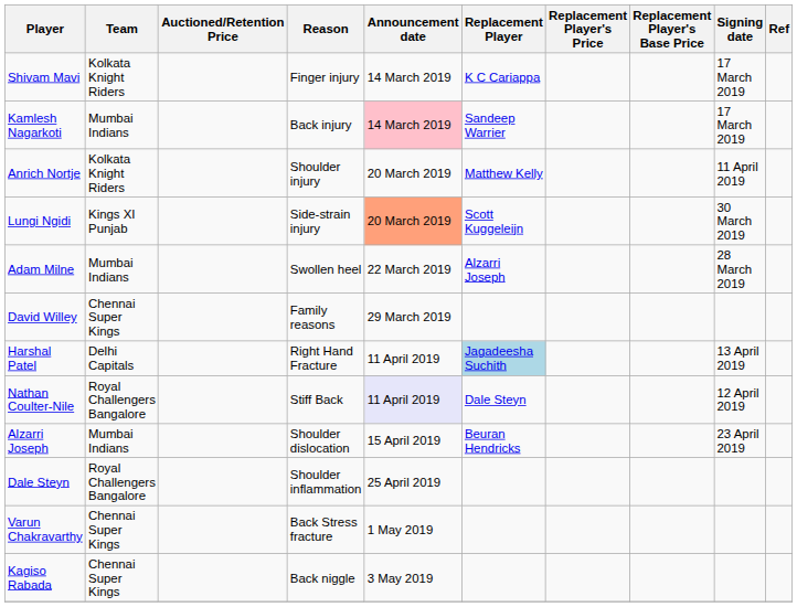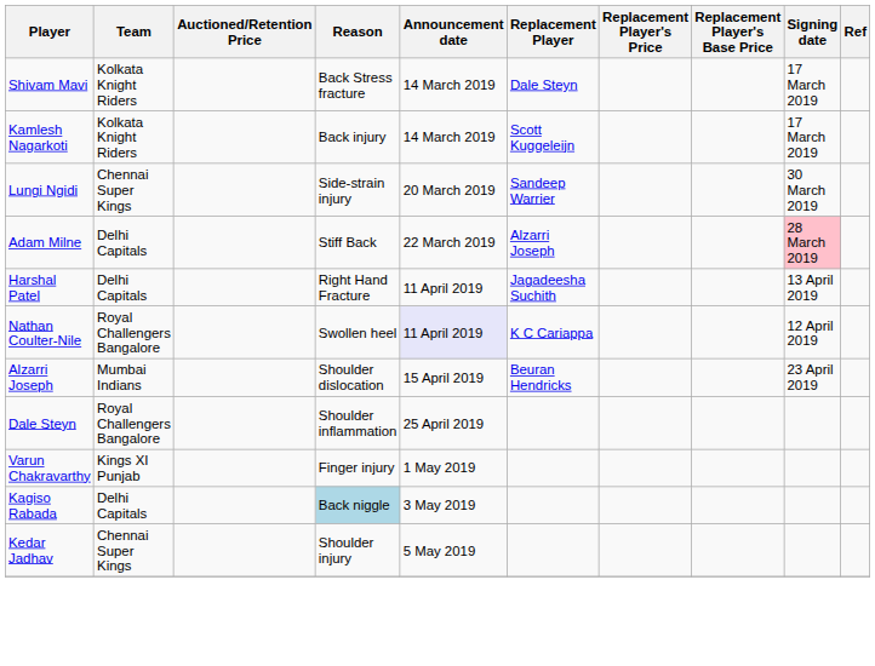Shivam Mavi | Reason: Finger injury -> Back Stress fracture
Shivam Mavi | Replacement Player: K C Cariappa -> Dale Steyn
Kamlesh Nagarkoti | Team: Mumbai Indians -> Kolkata Knight Riders
Kamlesh Nagarkoti | Announcement date: pink background -> no background
Kamlesh Nagarkoti | Replacement Player: Sandeep Warrier -> Scott Kuggeleijn
- row: Anrich Nortje | Kolkata Knight Riders | Shoulder injury | 20 March 2019 | Matthew Kelly | 11 April 2019
Lungi Ngidi | Team: Kings XI Punjab -> Chennai Super Kings
Lungi Ngidi | Announcement date: lightsalmon background -> no background
Lungi Ngidi | Replacement Player: Scott Kuggeleijn -> Sandeep Warrier
Adam Milne | Team: Mumbai Indians -> Delhi Capitals
Adam Milne | Reason: Swollen heel -> Stiff Back
Adam Milne | Signing date: no background -> pink background
- row: David Willey | Chennai Super Kings | Family reasons | 29 March 2019
Harshal Patel | Replacement Player: lightblue background -> no background
Nathan Coulter-Nile | Reason: Stiff Back -> Swollen heel
Nathan Coulter-Nile | Replacement Player: Dale Steyn -> K C Cariappa
Varun Chakravarthy | Team: Chennai Super Kings -> Kings XI Punjab
Varun Chakravarthy | Reason: Back Stress fracture -> Finger injury
Kagiso Rabada | Team: Chennai Super Kings -> Delhi Capitals
Kagiso Rabada | Reason: no background -> lightblue background
+ row: Kedar Jadhav | Chennai Super Kings | Shoulder injury | 5 May 2019
